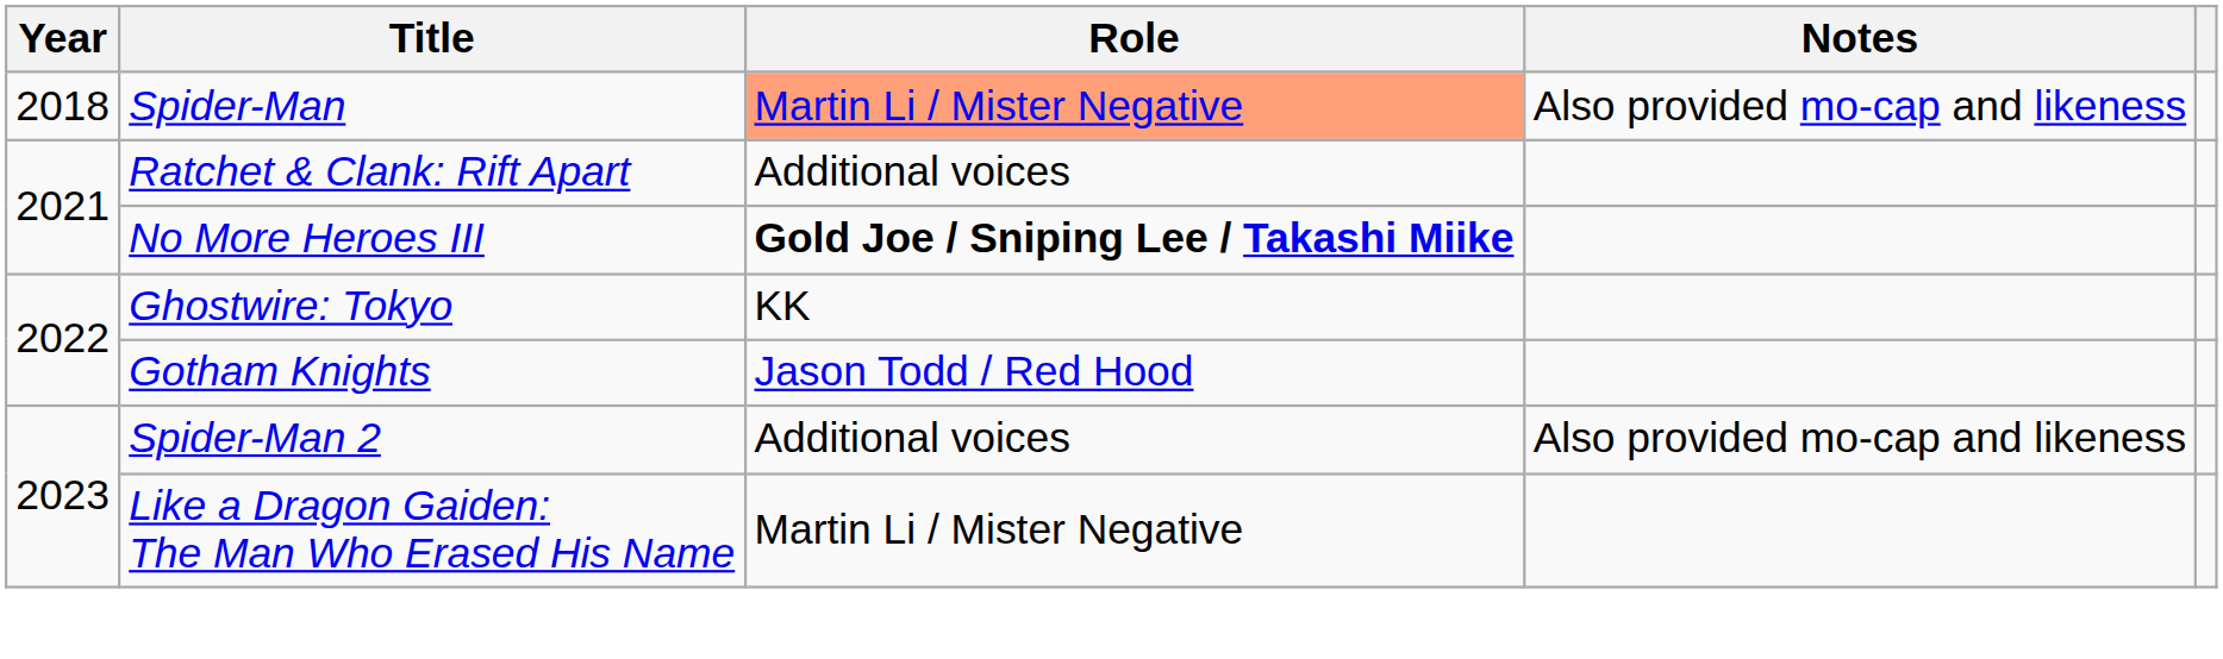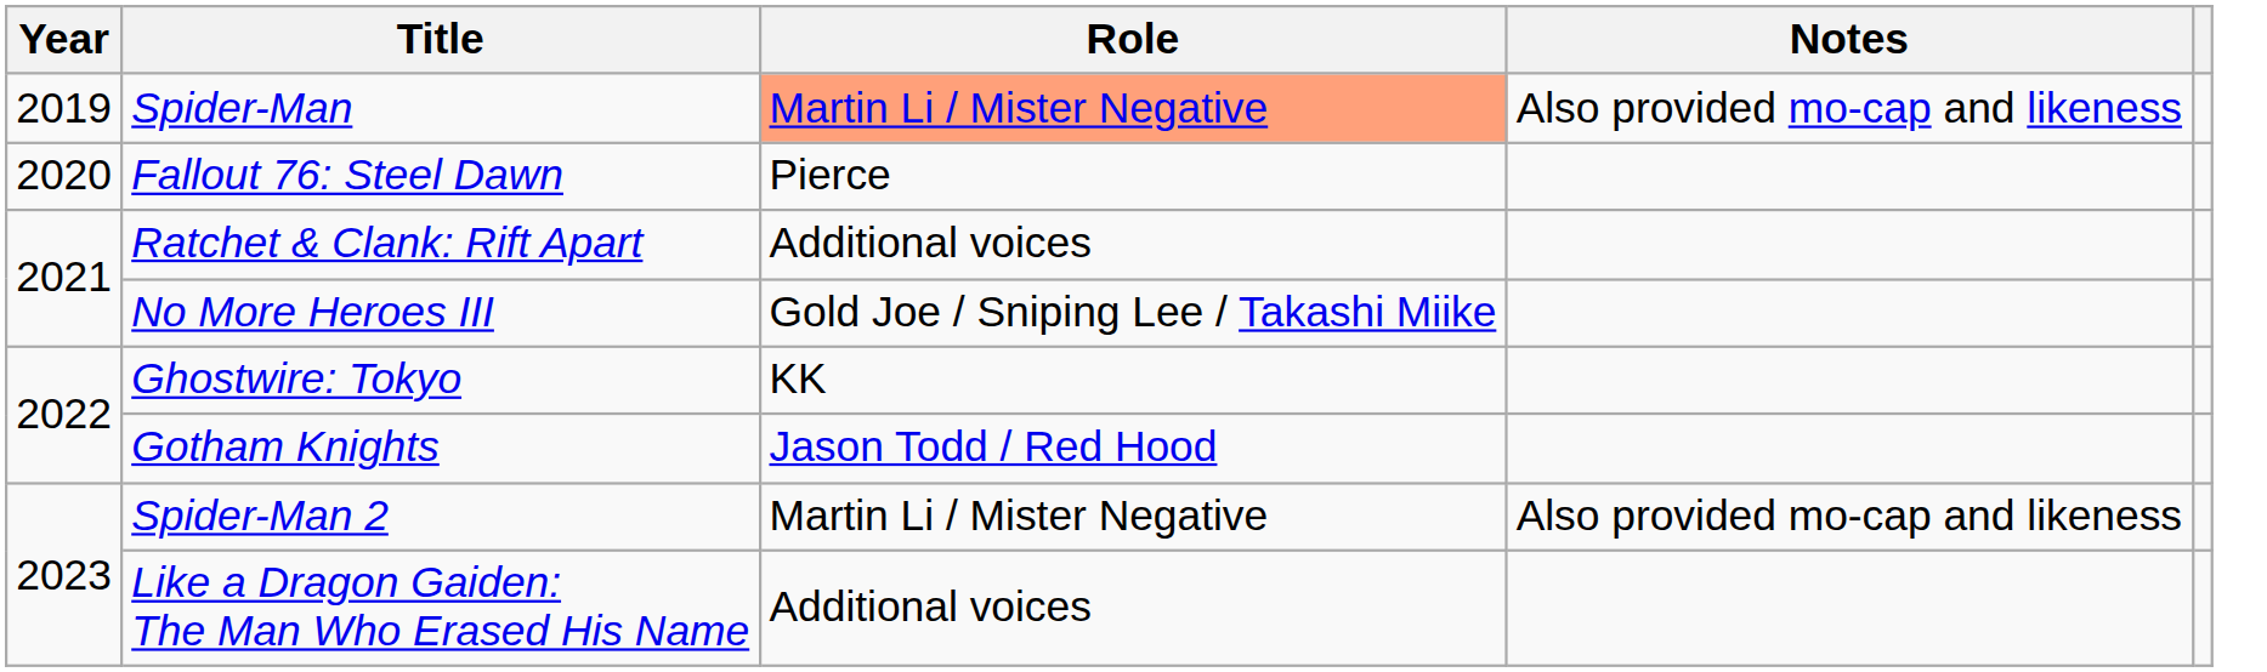Spider-Man | Year: 2018 -> 2019
+ row: 2020 | Fallout 76: Steel Dawn | Pierce
No More Heroes III | Role: bold -> normal
Spider-Man 2 | Role: Additional voices -> Martin Li / Mister Negative
Like a Dragon Gaiden: The Man Who Erased His Name | Role: Martin Li / Mister Negative -> Additional voices
